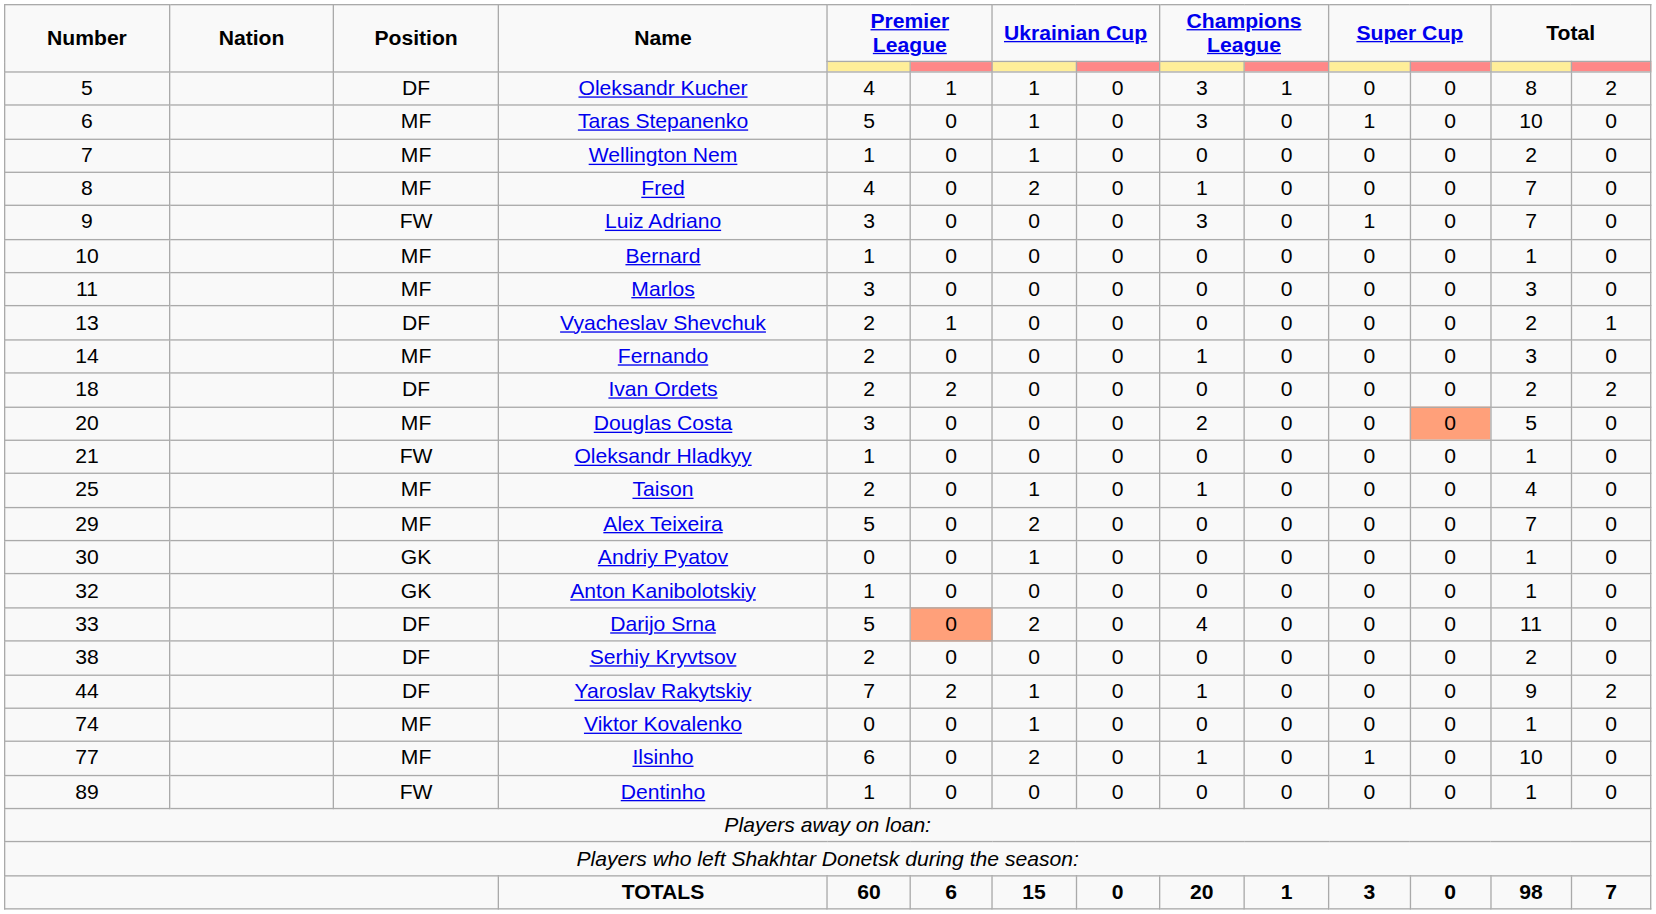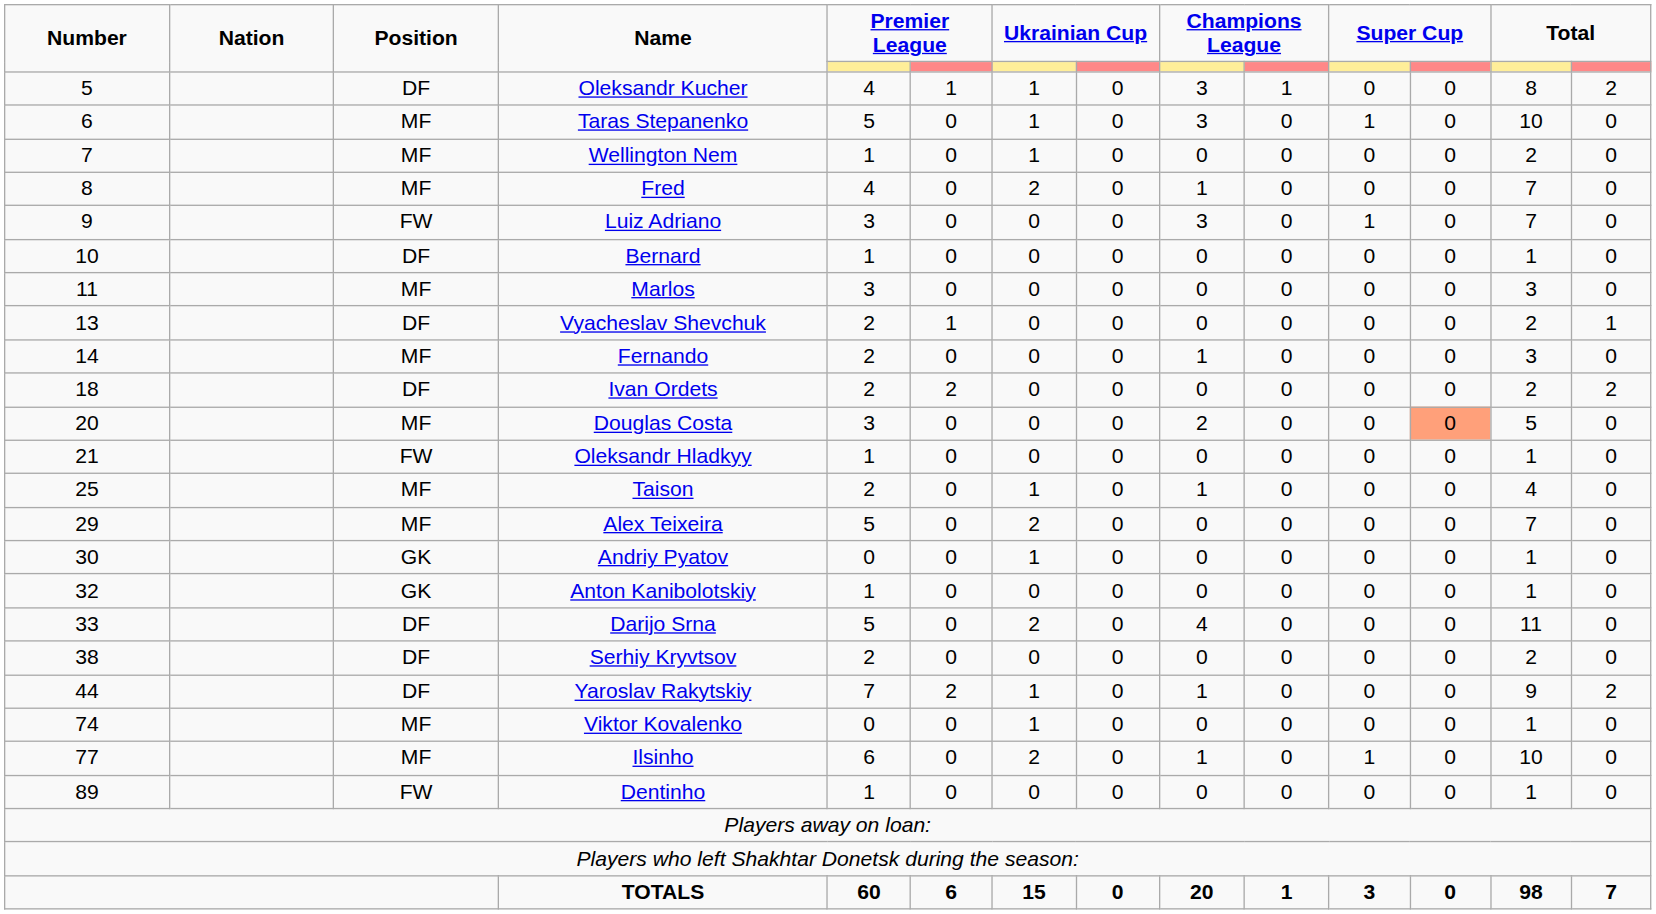Bernard | Position: MF -> DF
Darijo Srna | column 6: lightsalmon background -> no background
